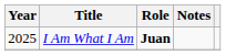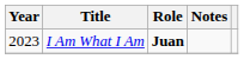I Am What I Am | Year: 2025 -> 2023
